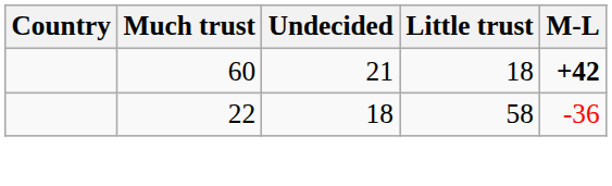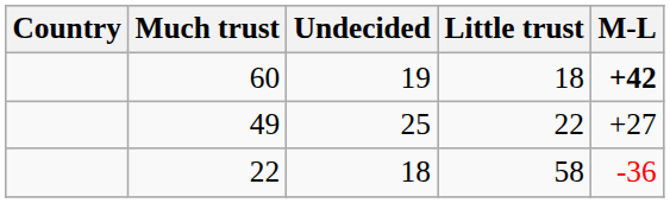60 | Undecided: 21 -> 19
+ row: 49 | 25 | 22 | +27
